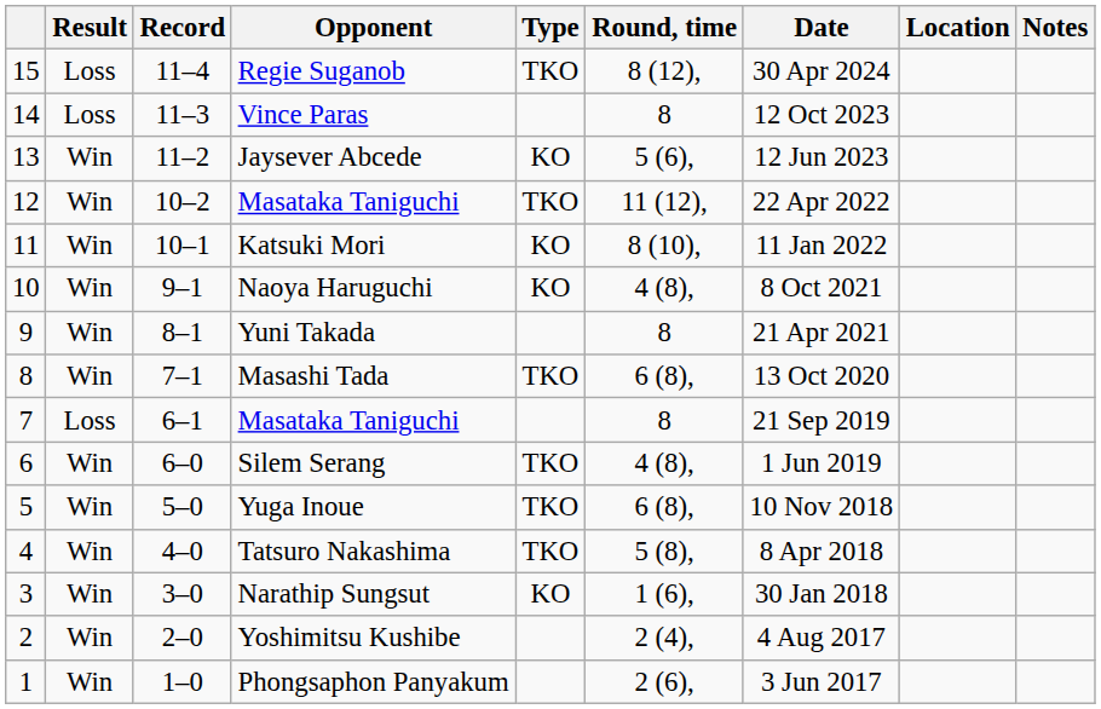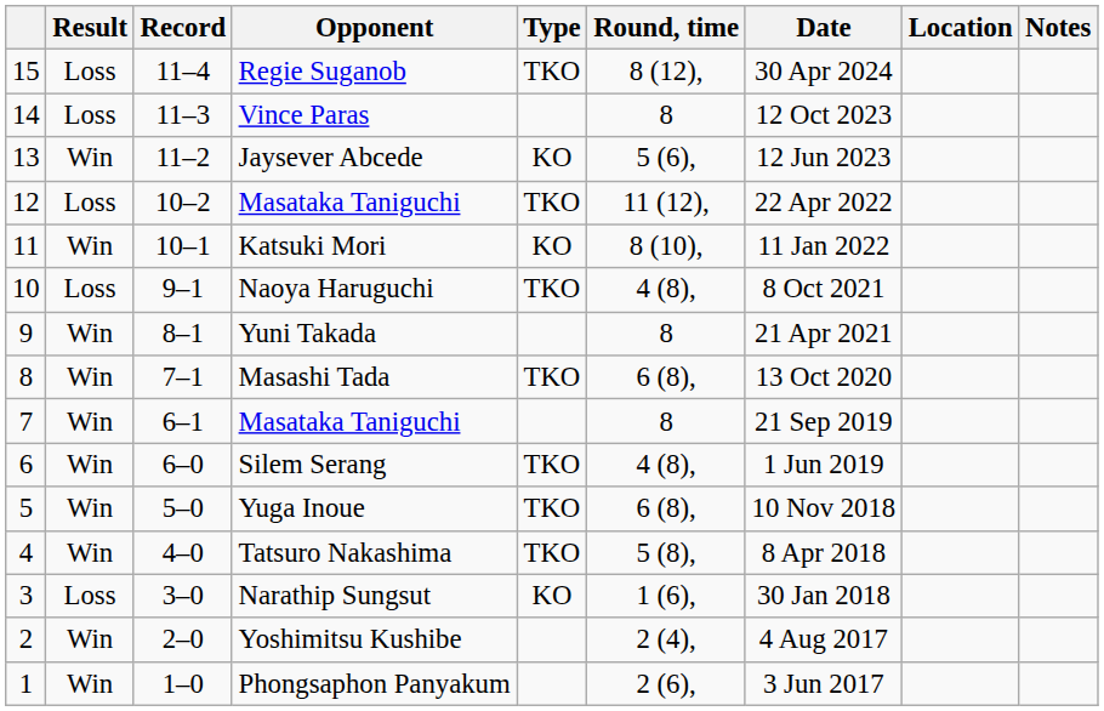12 / Masataka Taniguchi | Result: Win -> Loss
Naoya Haruguchi | Result: Win -> Loss
Naoya Haruguchi | Type: KO -> TKO
7 / Masataka Taniguchi | Result: Loss -> Win
Narathip Sungsut | Result: Win -> Loss
